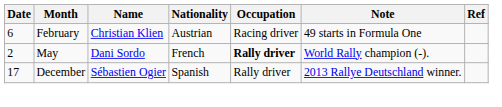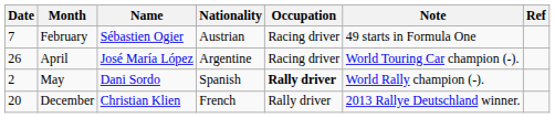February | Date: 6 -> 7
February | Name: Christian Klien -> Sébastien Ogier
+ row: 26 | April | José María López | Argentine | Racing driver | World Touring Car champion (-).
May | Nationality: French -> Spanish
December | Date: 17 -> 20
December | Name: Sébastien Ogier -> Christian Klien
December | Nationality: Spanish -> French
